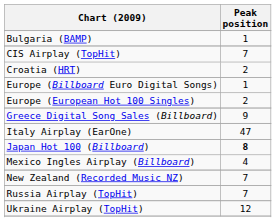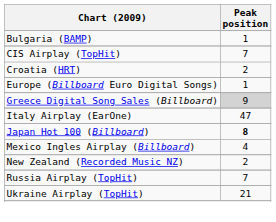- row: Europe (European Hot 100 Singles) | 2
Greece Digital Song Sales (Billboard) | Peak position: no background -> lightgrey background
New Zealand (Recorded Music NZ) | Peak position: 7 -> 2
Ukraine Airplay (TopHit) | Peak position: 12 -> 21
